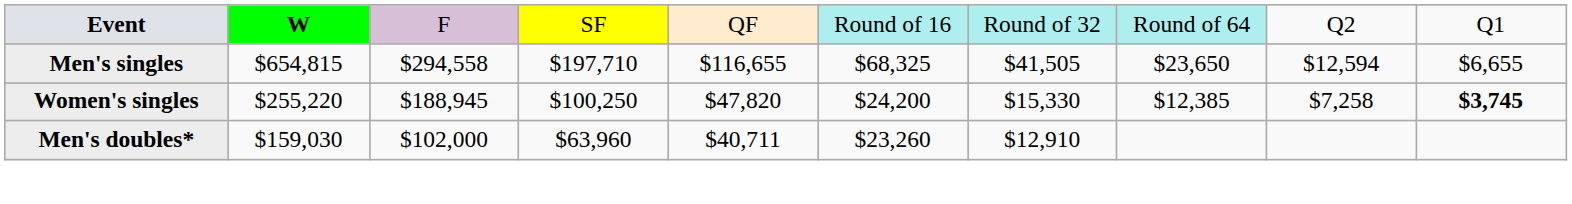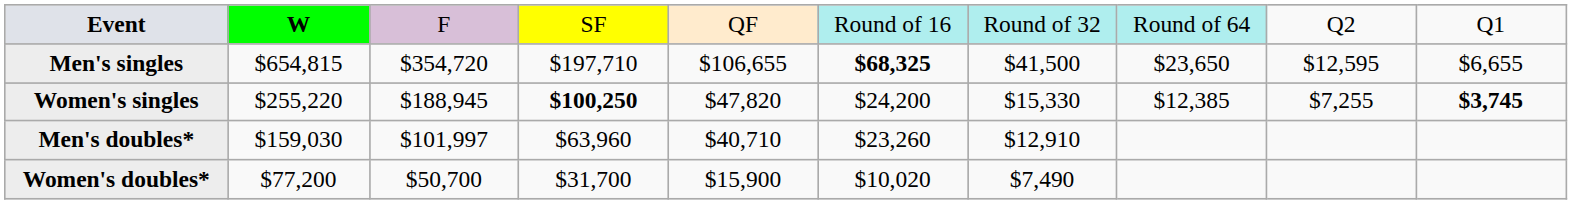Men's singles | column 3: $294,558 -> $354,720
Men's singles | column 5: $116,655 -> $106,655
Men's singles | column 6: normal -> bold
Men's singles | column 7: $41,505 -> $41,500
Men's singles | column 9: $12,594 -> $12,595
Women's singles | column 4: normal -> bold
Women's singles | column 9: $7,258 -> $7,255
Men's doubles* | column 3: $102,000 -> $101,997
Men's doubles* | column 5: $40,711 -> $40,710
+ row: Women's doubles* | $77,200 | $50,700 | $31,700 | $15,900 | $10,020 | $7,490
